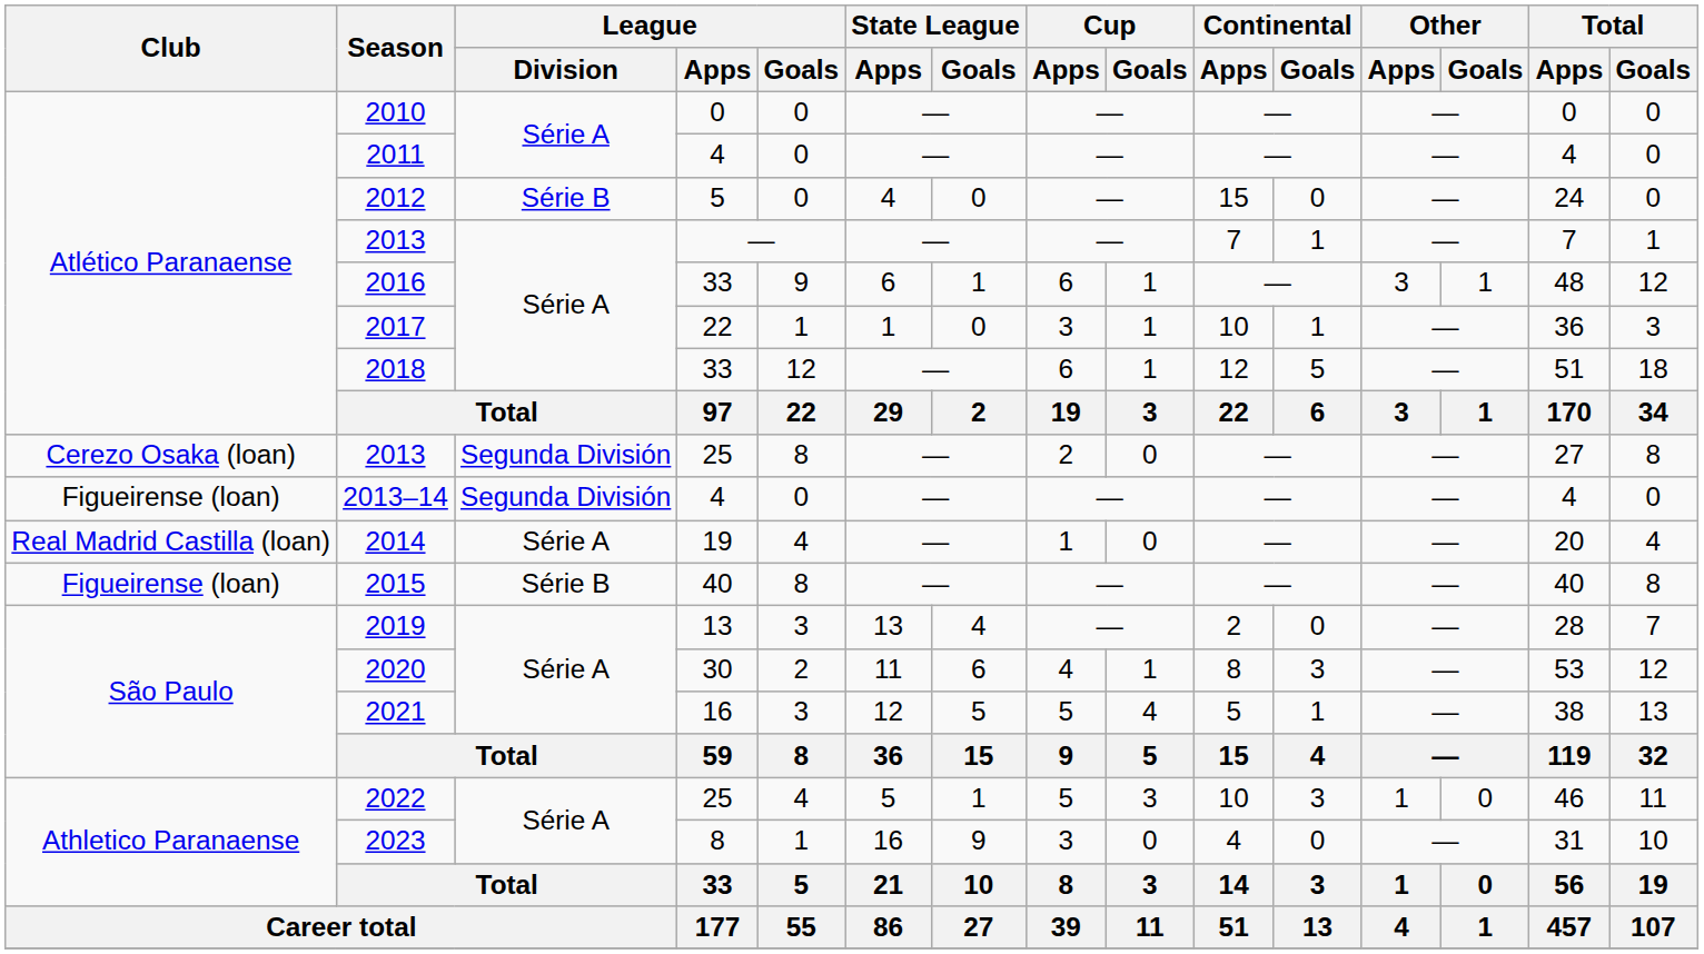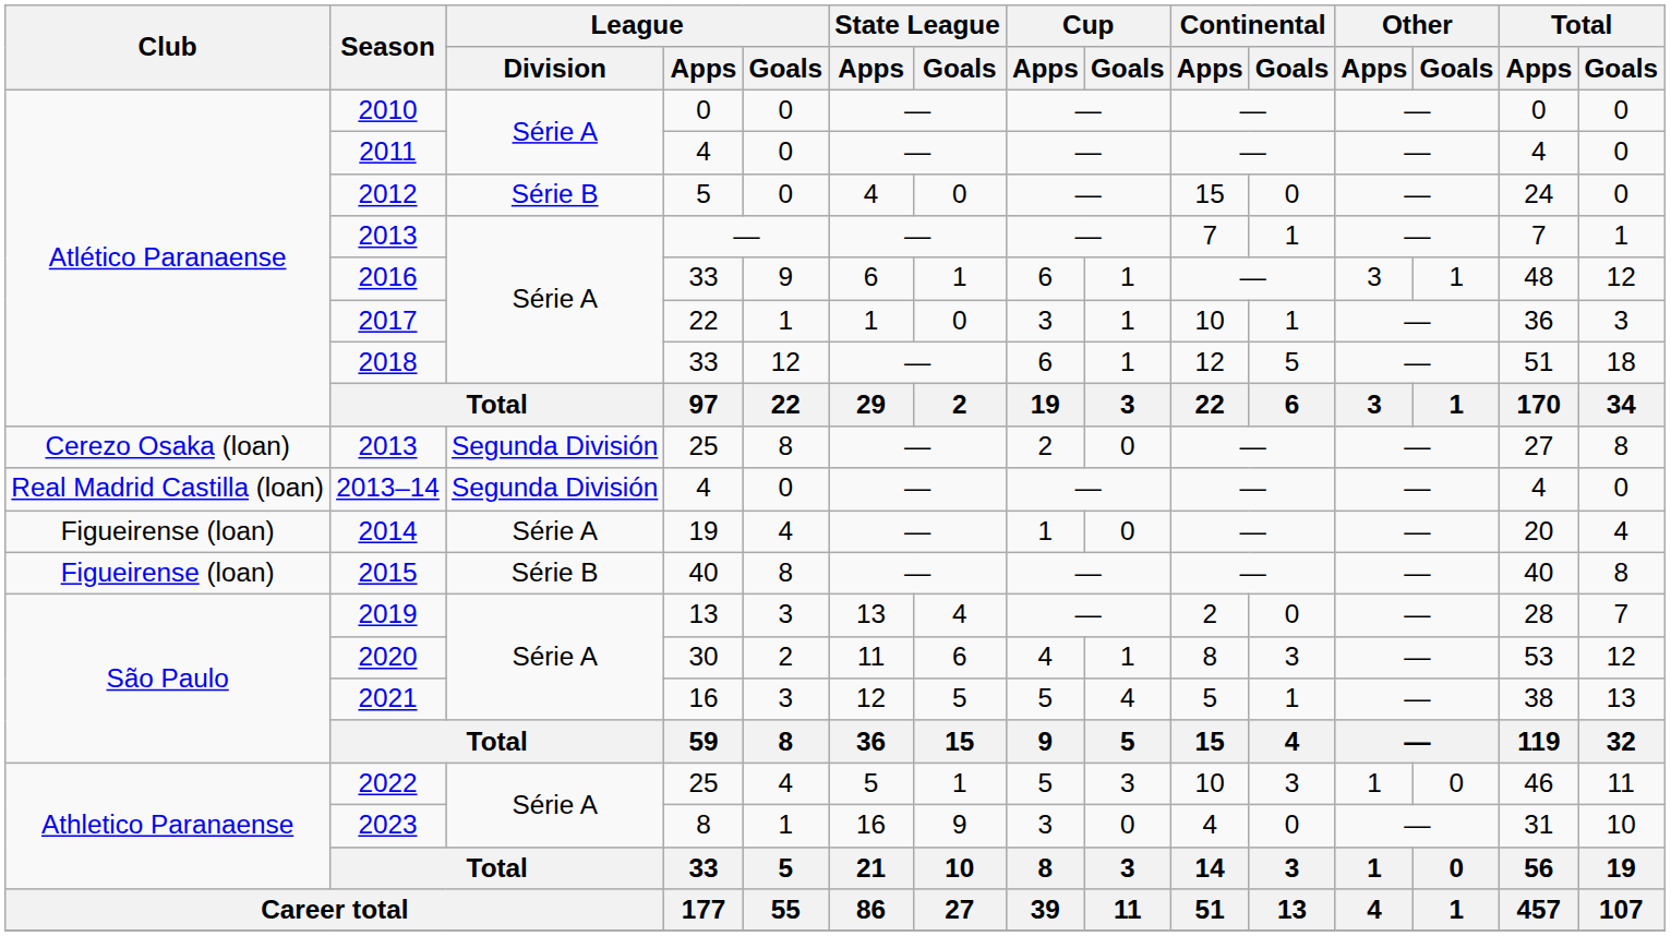2013–14 | Club: Figueirense (loan) -> Real Madrid Castilla (loan)
2014 | Club: Real Madrid Castilla (loan) -> Figueirense (loan)
